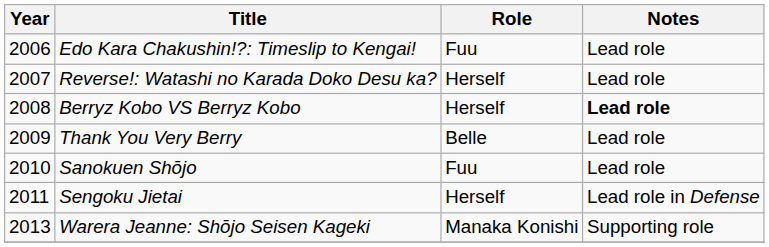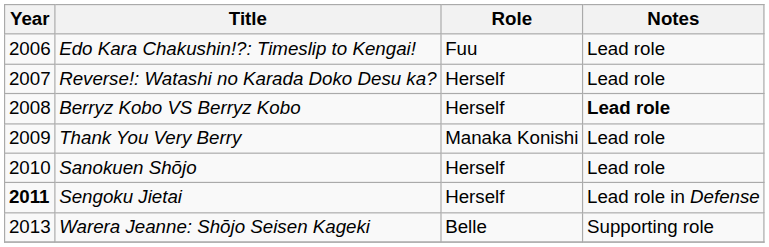Thank You Very Berry | Role: Belle -> Manaka Konishi
Sanokuen Shōjo | Role: Fuu -> Herself
Sengoku Jietai | Year: normal -> bold
Warera Jeanne: Shōjo Seisen Kageki | Role: Manaka Konishi -> Belle
